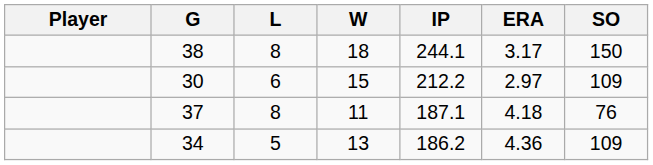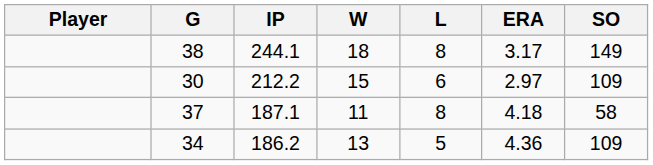columns swapped: IP <-> L
38 | SO: 150 -> 149
37 | SO: 76 -> 58
